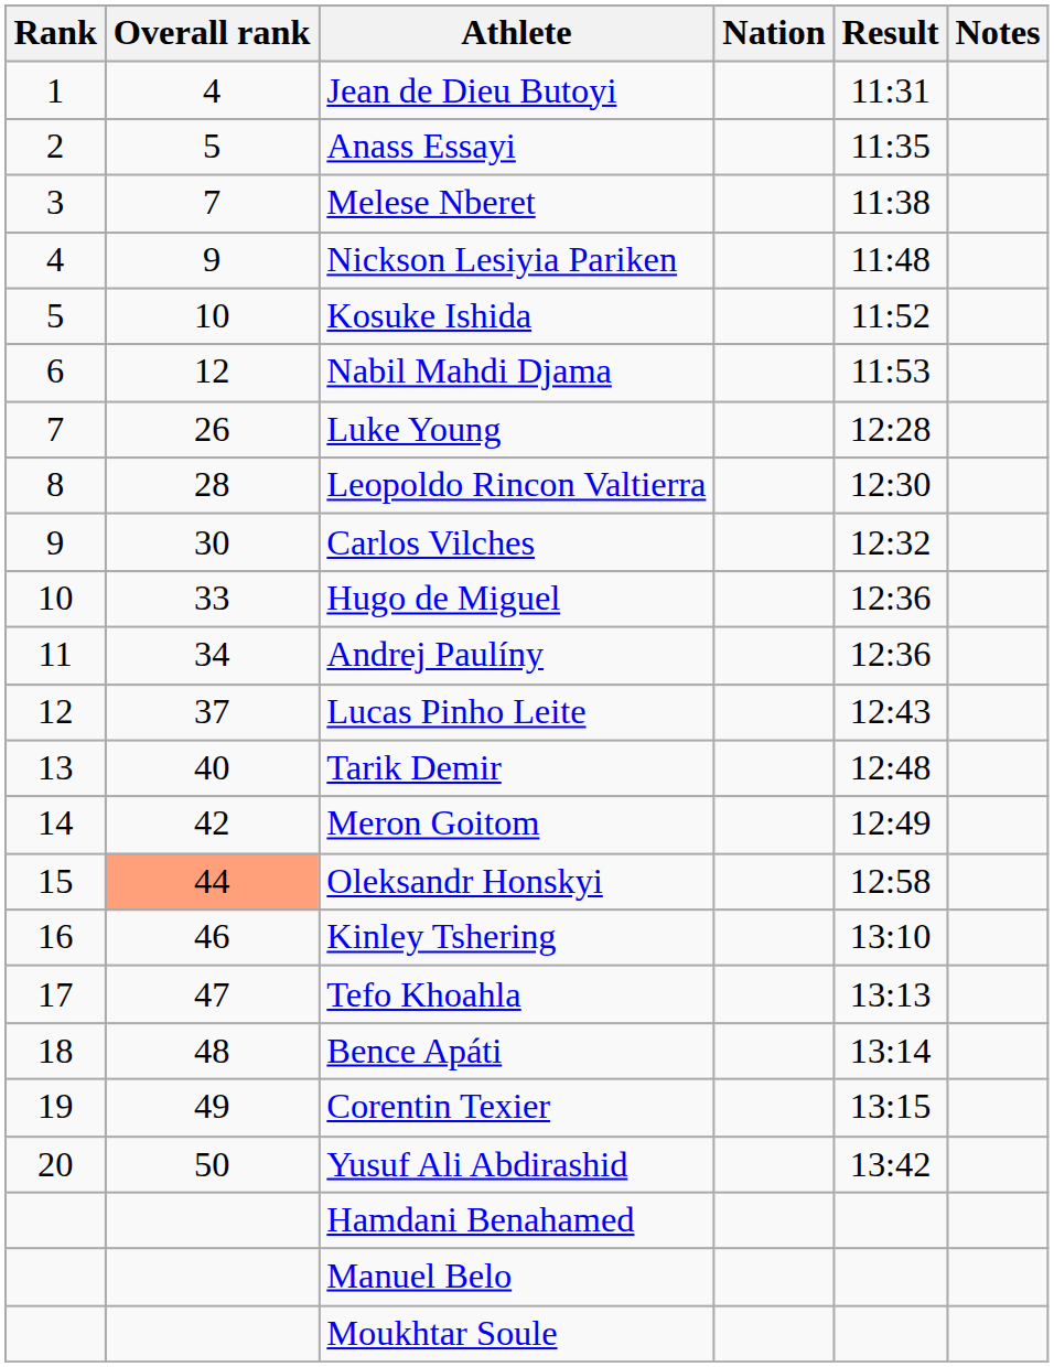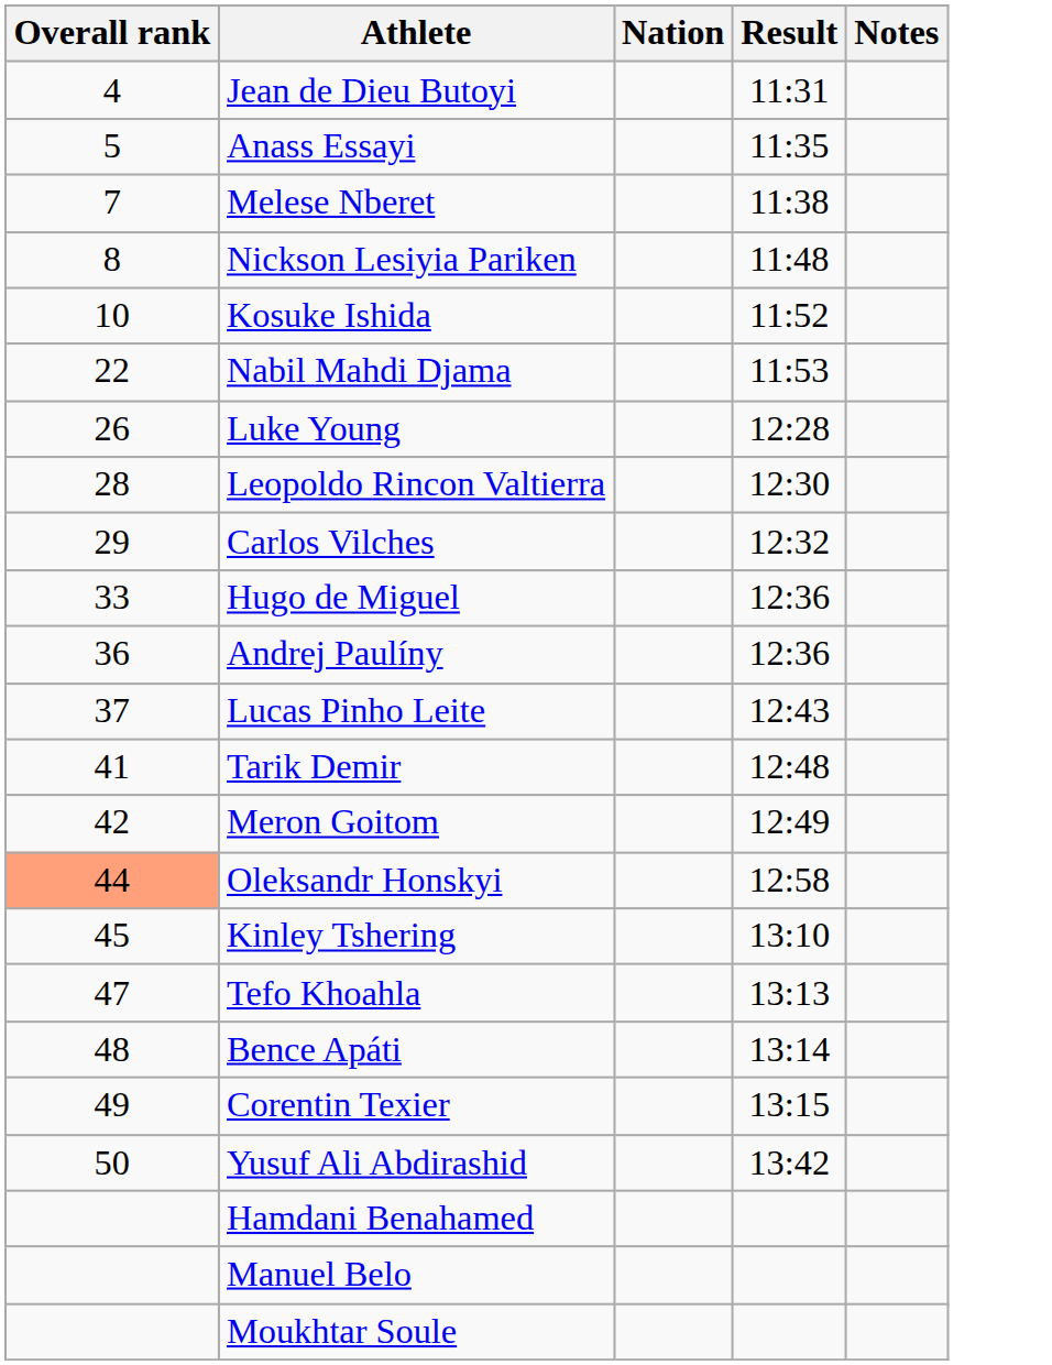- column: Rank | 1 | 2 | 3 | 4 | 5 | 6 | 7 | 8 | 9 | 10 | 11 | 12 | 13 | 14 | 15 | 16 | 17 | 18 | 19 | 20
Nickson Lesiyia Pariken | Overall rank: 9 -> 8
Nabil Mahdi Djama | Overall rank: 12 -> 22
Carlos Vilches | Overall rank: 30 -> 29
Andrej Paulíny | Overall rank: 34 -> 36
Tarik Demir | Overall rank: 40 -> 41
Kinley Tshering | Overall rank: 46 -> 45
